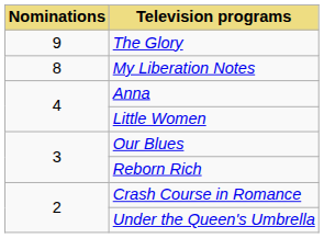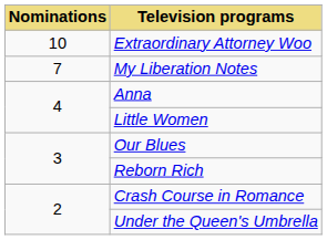+ row: 10 | Extraordinary Attorney Woo
- row: 9 | The Glory
My Liberation Notes | Nominations: 8 -> 7
